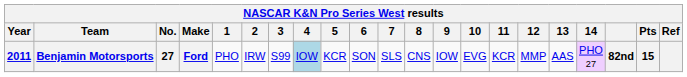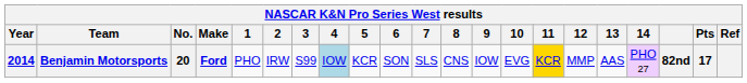Benjamin Motorsports | Year: 2011 -> 2014
Benjamin Motorsports | No.: 27 -> 20
Benjamin Motorsports | 11: no background -> gold background
Benjamin Motorsports | Pts: 15 -> 17
